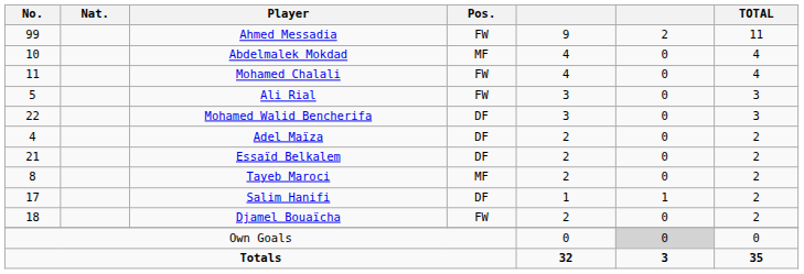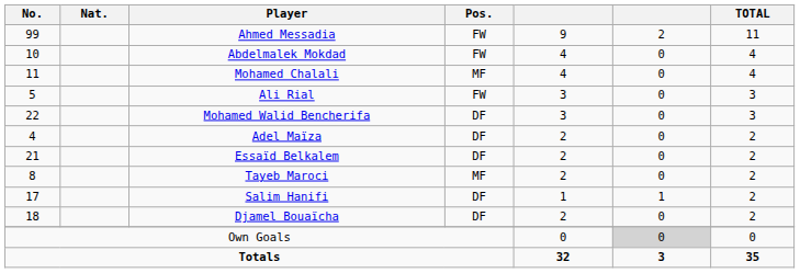Abdelmalek Mokdad | Pos.: MF -> FW
Mohamed Chalali | Pos.: FW -> MF
Djamel Bouaïcha | Pos.: FW -> DF
